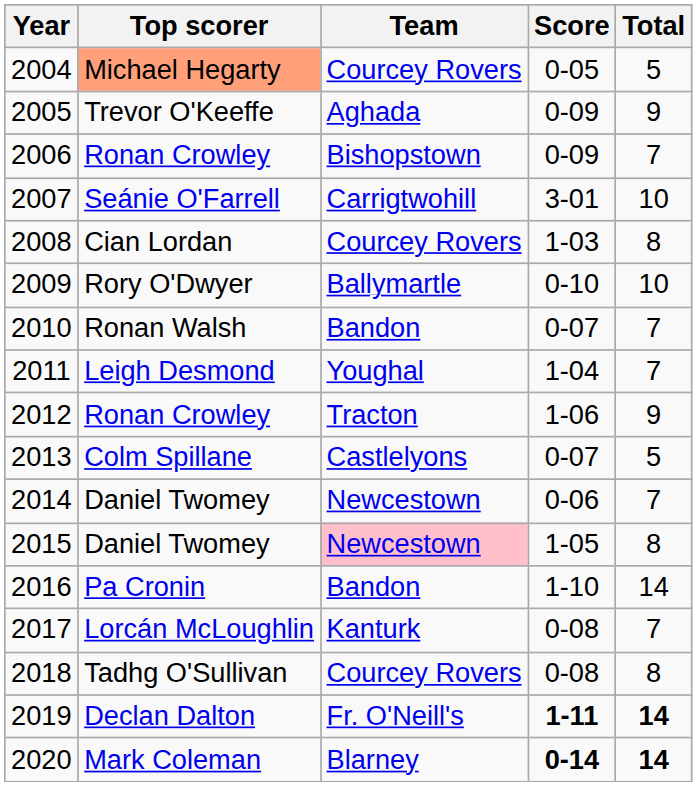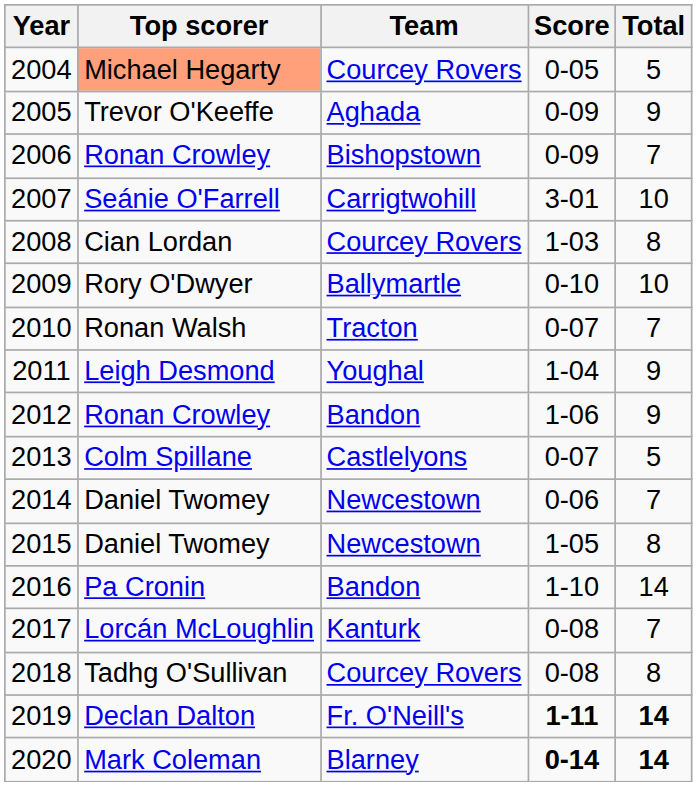2010 | Team: Bandon -> Tracton
2011 | Total: 7 -> 9
2012 | Team: Tracton -> Bandon
2015 | Team: pink background -> no background
